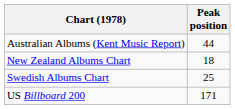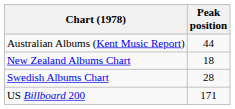Swedish Albums Chart | Peak position: 25 -> 28
